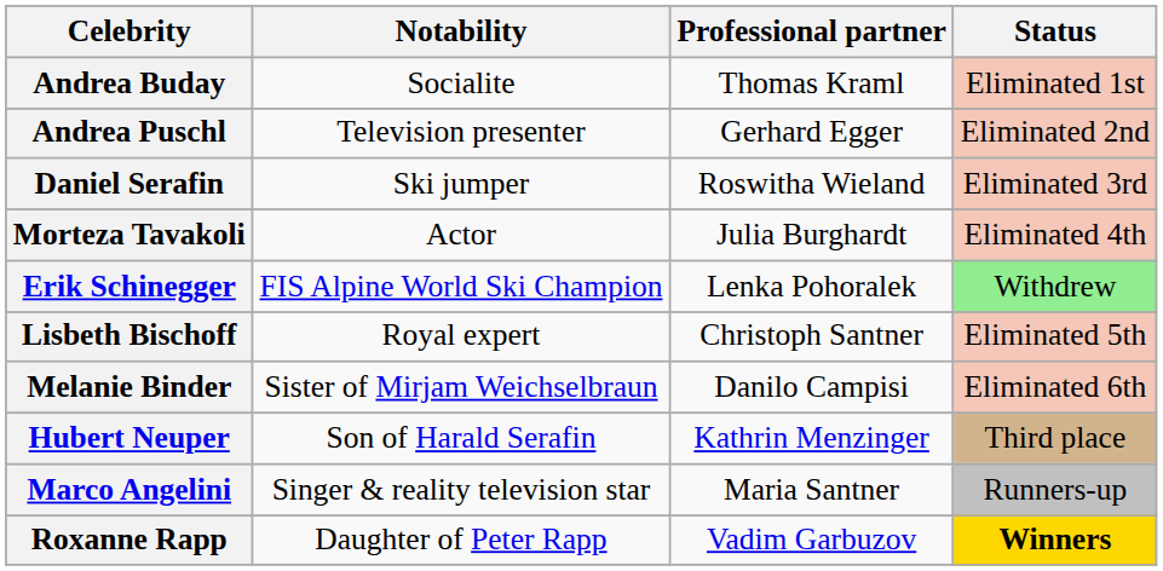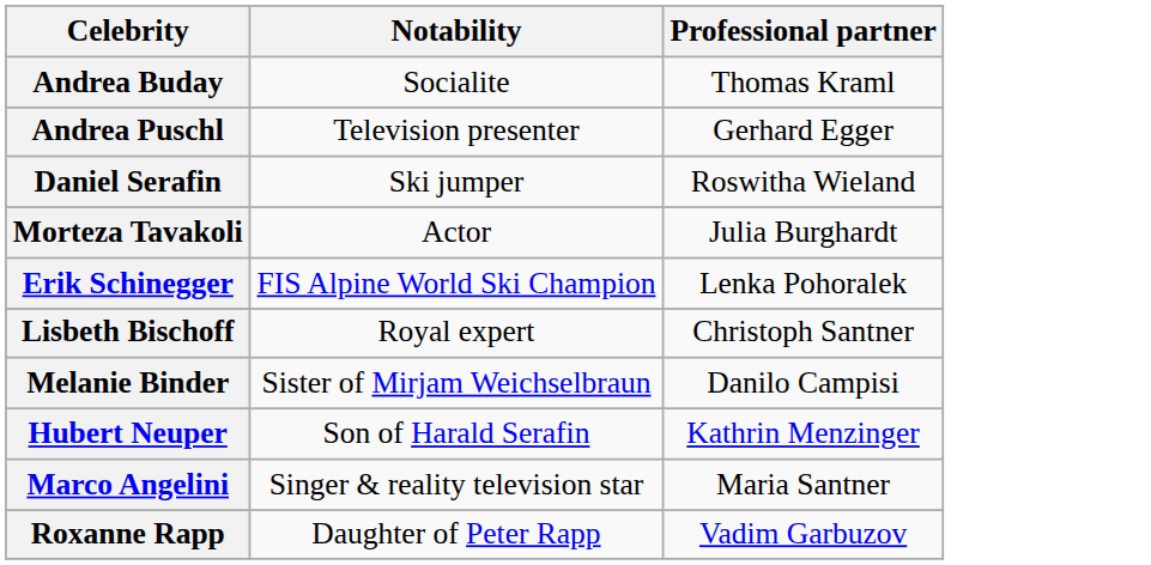- column: Status | Eliminated 1st | Eliminated 2nd | Eliminated 3rd | Eliminated 4th | Withdrew | Eliminated 5th | Eliminated 6th | Third place | Runners-up | Winners
